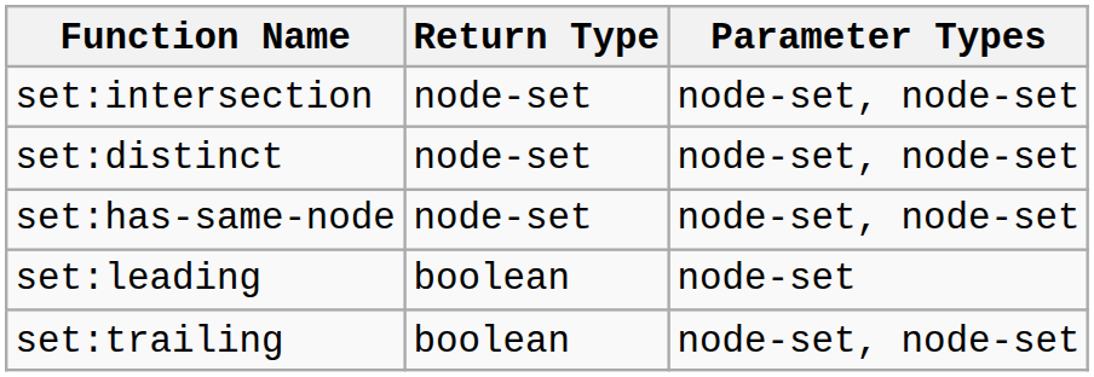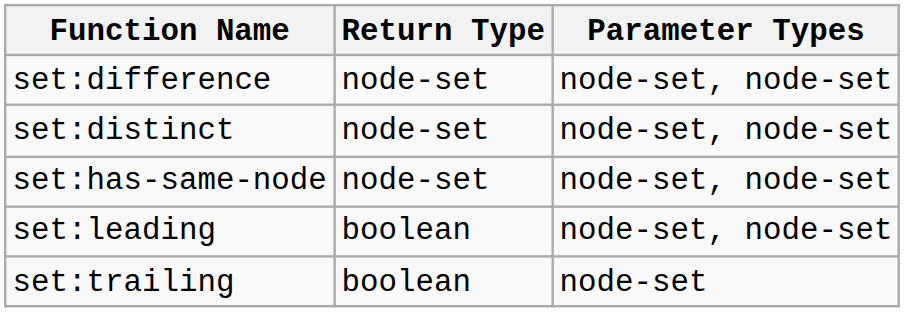+ row: set:difference | node-set | node-set, node-set
- row: set:intersection | node-set | node-set, node-set
set:leading | Parameter Types: node-set -> node-set, node-set
set:trailing | Parameter Types: node-set, node-set -> node-set
